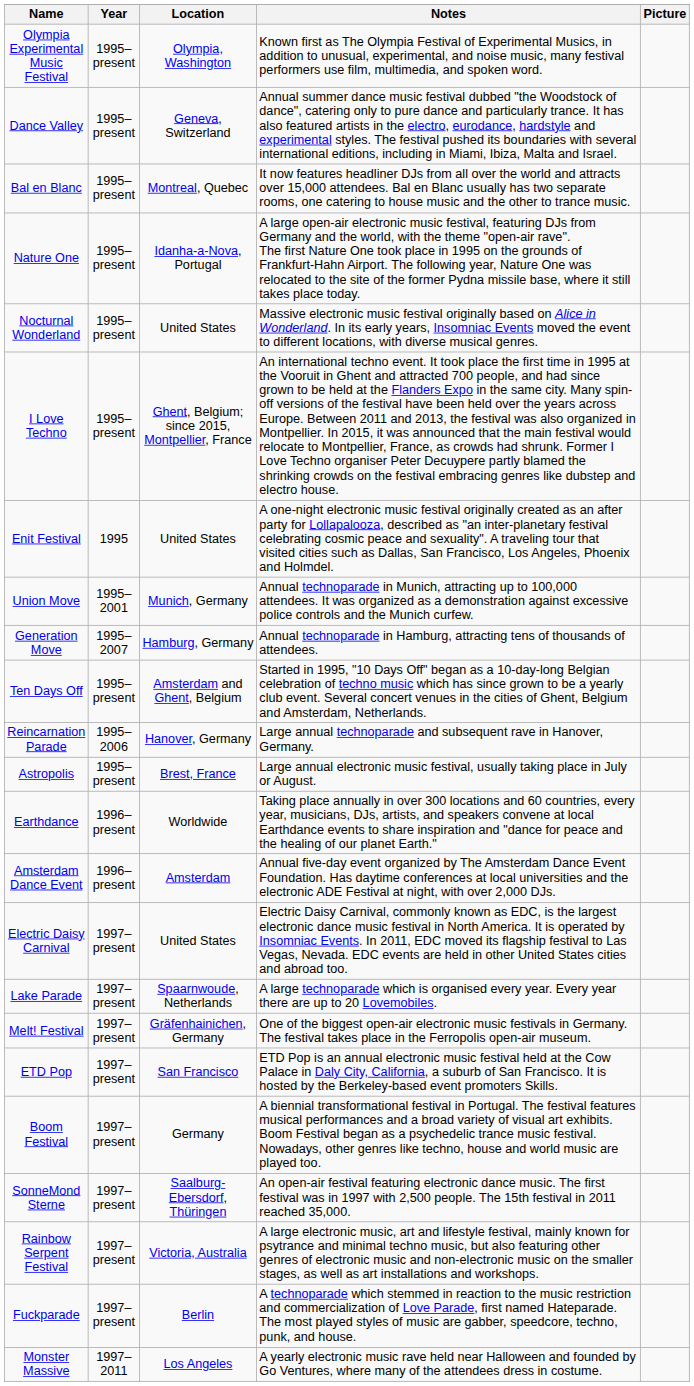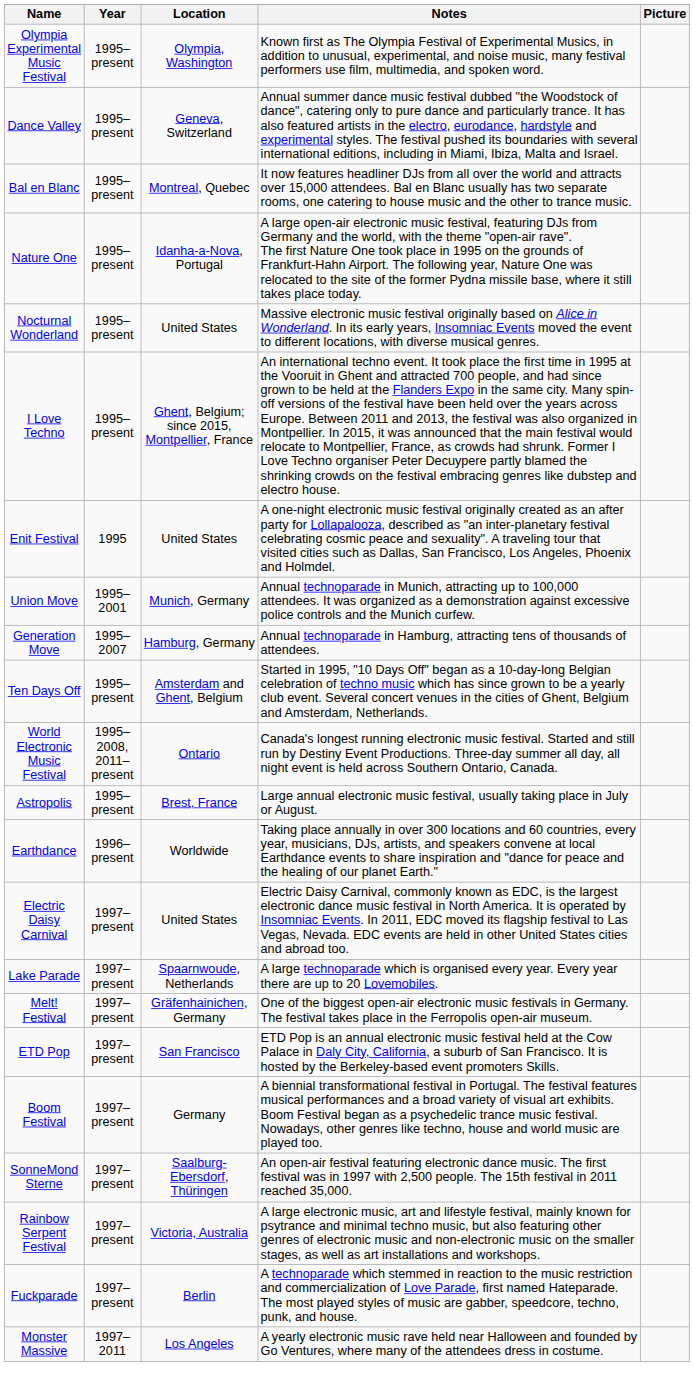+ row: World Electronic Music Festival | 1995–2008, 2011–present | Ontario | Canada's longest running electronic music festival. Started and still run by Destiny Event Productions. Three-day summer all day, all night event is held across Southern Ontario, Canada.
- row: Reincarnation Parade | 1995–2006 | Hanover, Germany | Large annual technoparade and subsequent rave in Hanover, Germany.
- row: Amsterdam Dance Event | 1996–present | Amsterdam | Annual five-day event organized by The Amsterdam Dance Event Foundation. Has daytime conferences at local universities and the electronic ADE Festival at night, with over 2,000 DJs.
